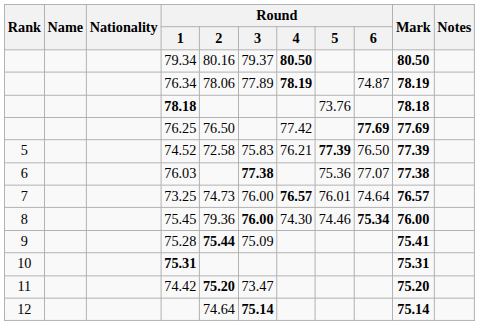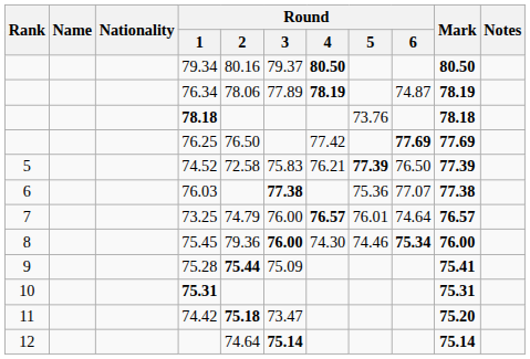73.25 | Round / 2: 74.73 -> 74.79
74.42 | Round / 2: 75.20 -> 75.18
